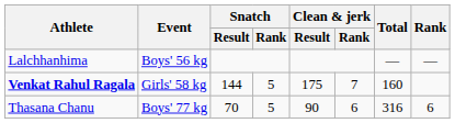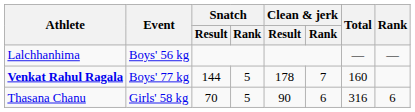Venkat Rahul Ragala | Event: Girls' 58 kg -> Boys' 77 kg
Venkat Rahul Ragala | Clean & jerk / Result: 175 -> 178
Thasana Chanu | Event: Boys' 77 kg -> Girls' 58 kg
